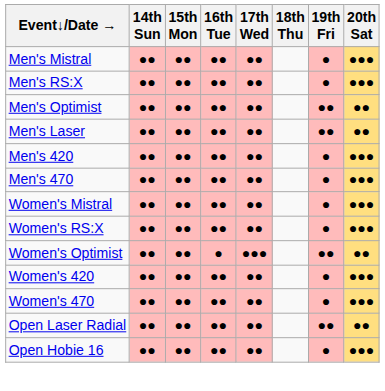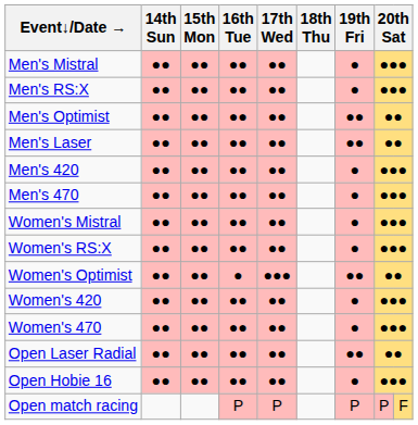+ row: Open match racing | P | P | P | P | F
